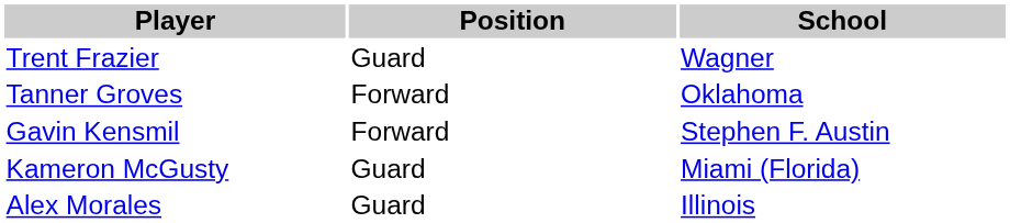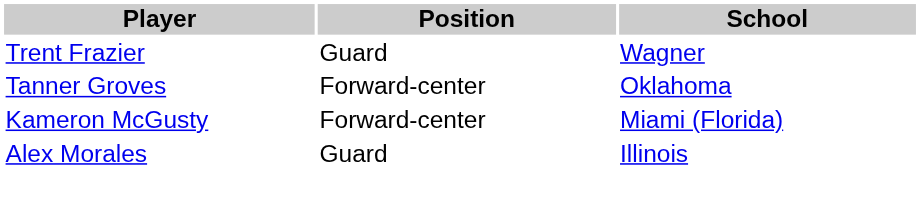Tanner Groves | Position: Forward -> Forward-center
- row: Gavin Kensmil | Forward | Stephen F. Austin
Kameron McGusty | Position: Guard -> Forward-center
